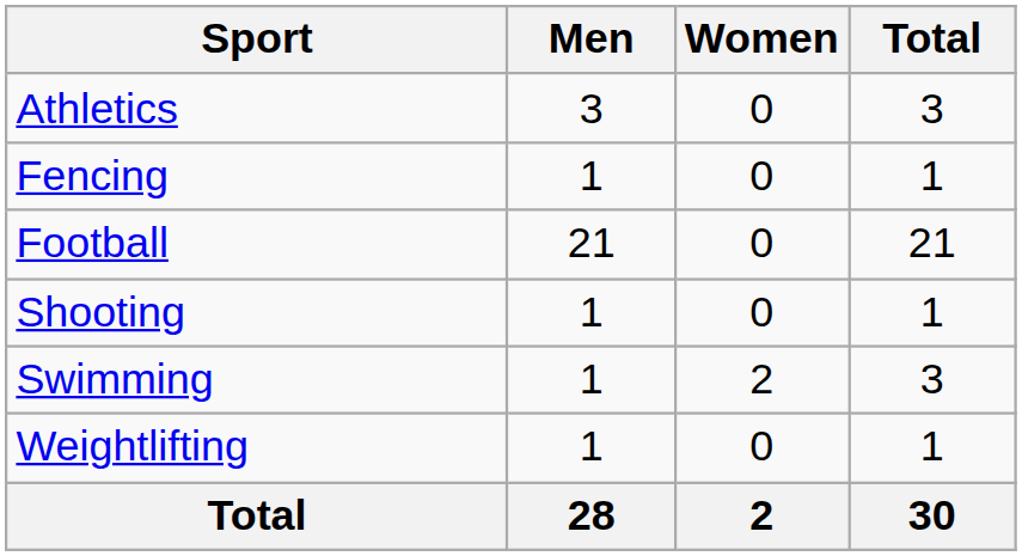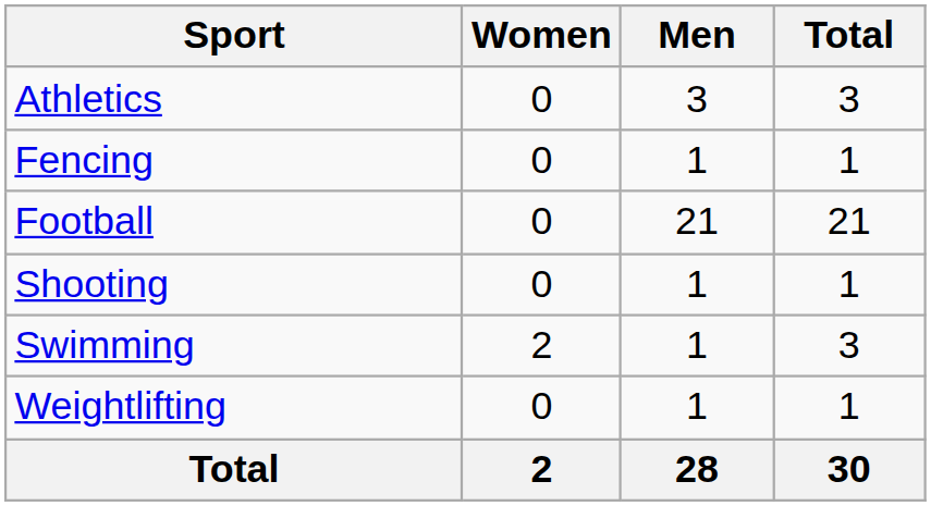columns swapped: Men <-> Women
